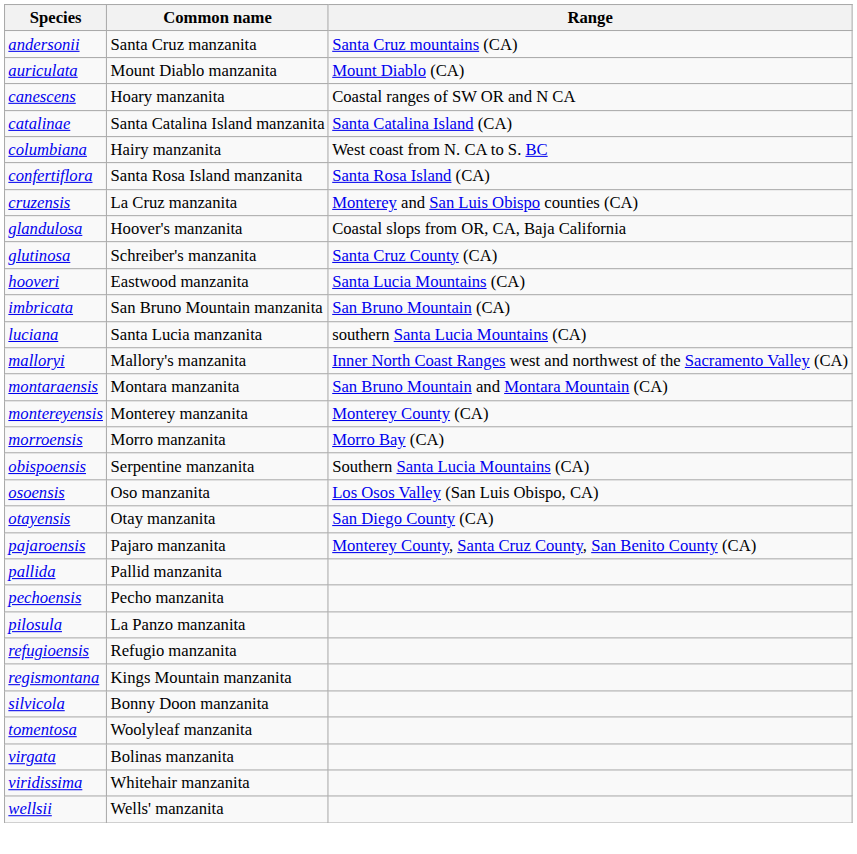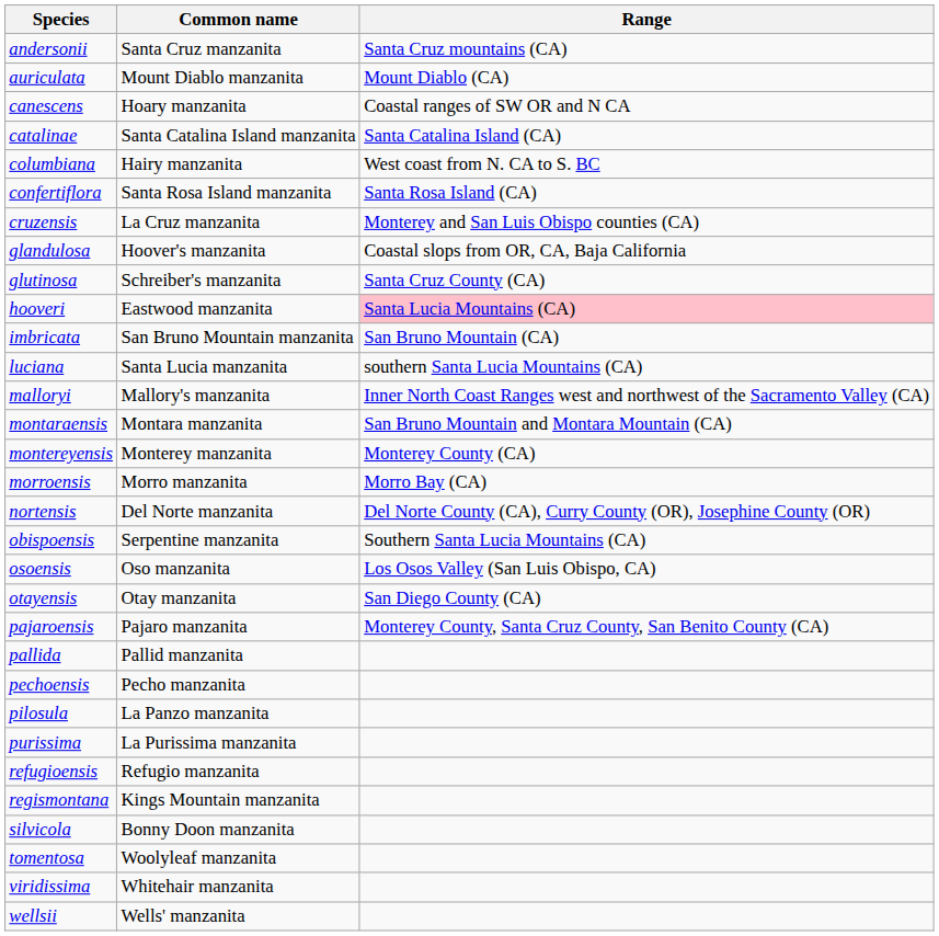hooveri | Range: no background -> pink background
+ row: nortensis | Del Norte manzanita | Del Norte County (CA), Curry County (OR), Josephine County (OR)
+ row: purissima | La Purissima manzanita
- row: virgata | Bolinas manzanita
